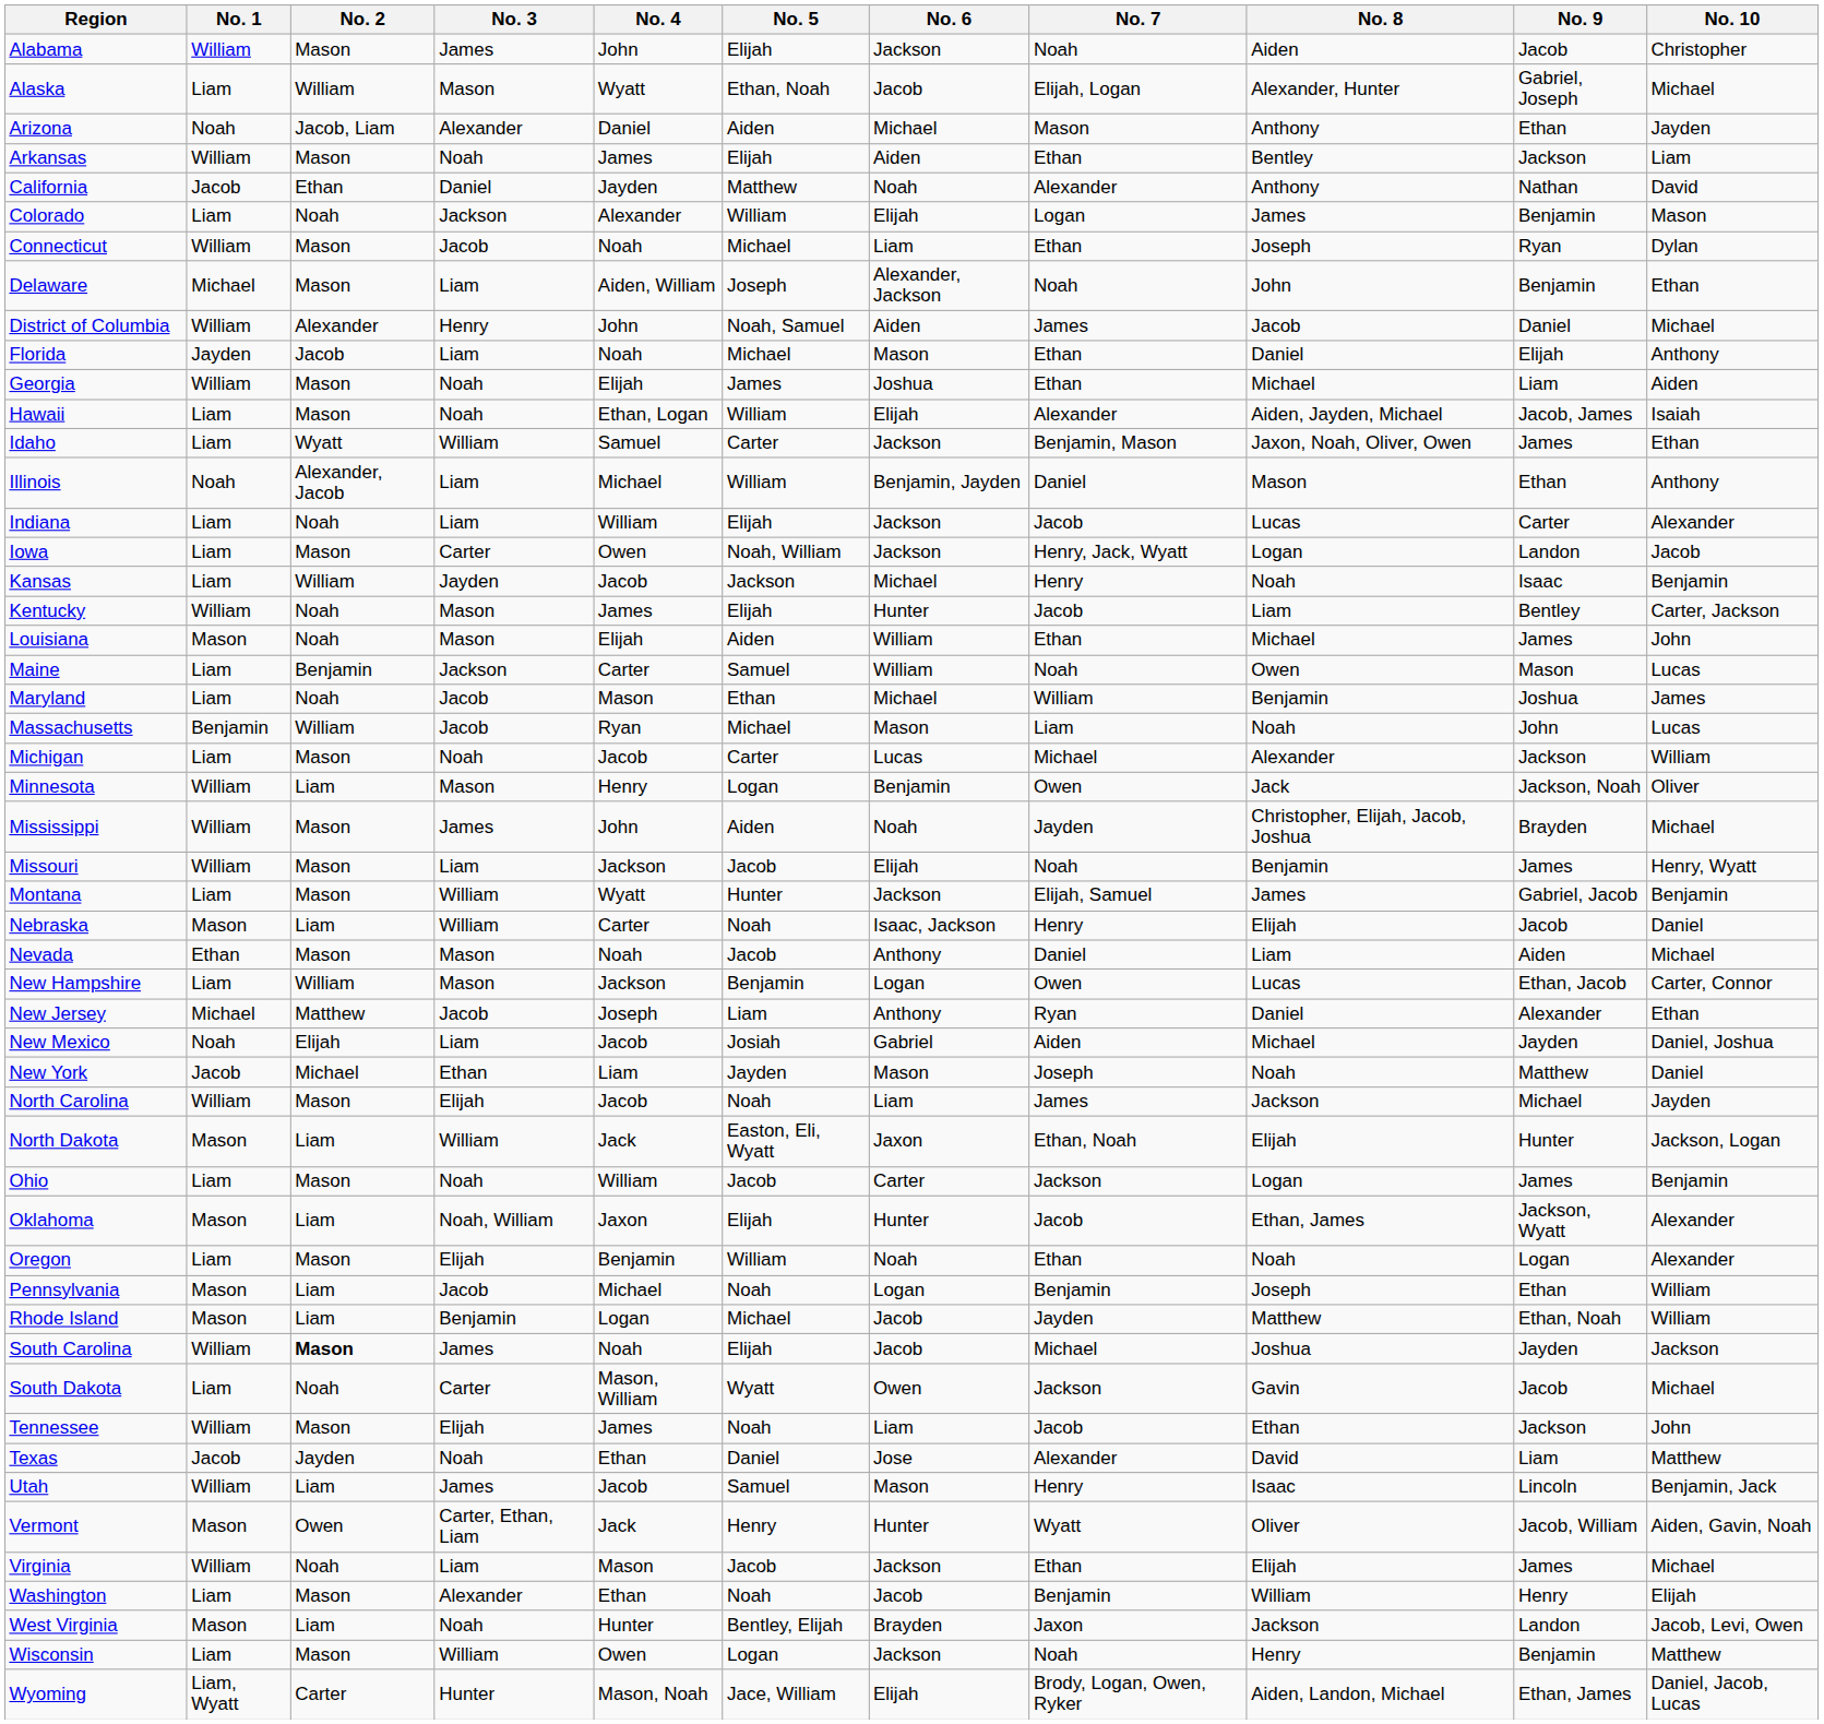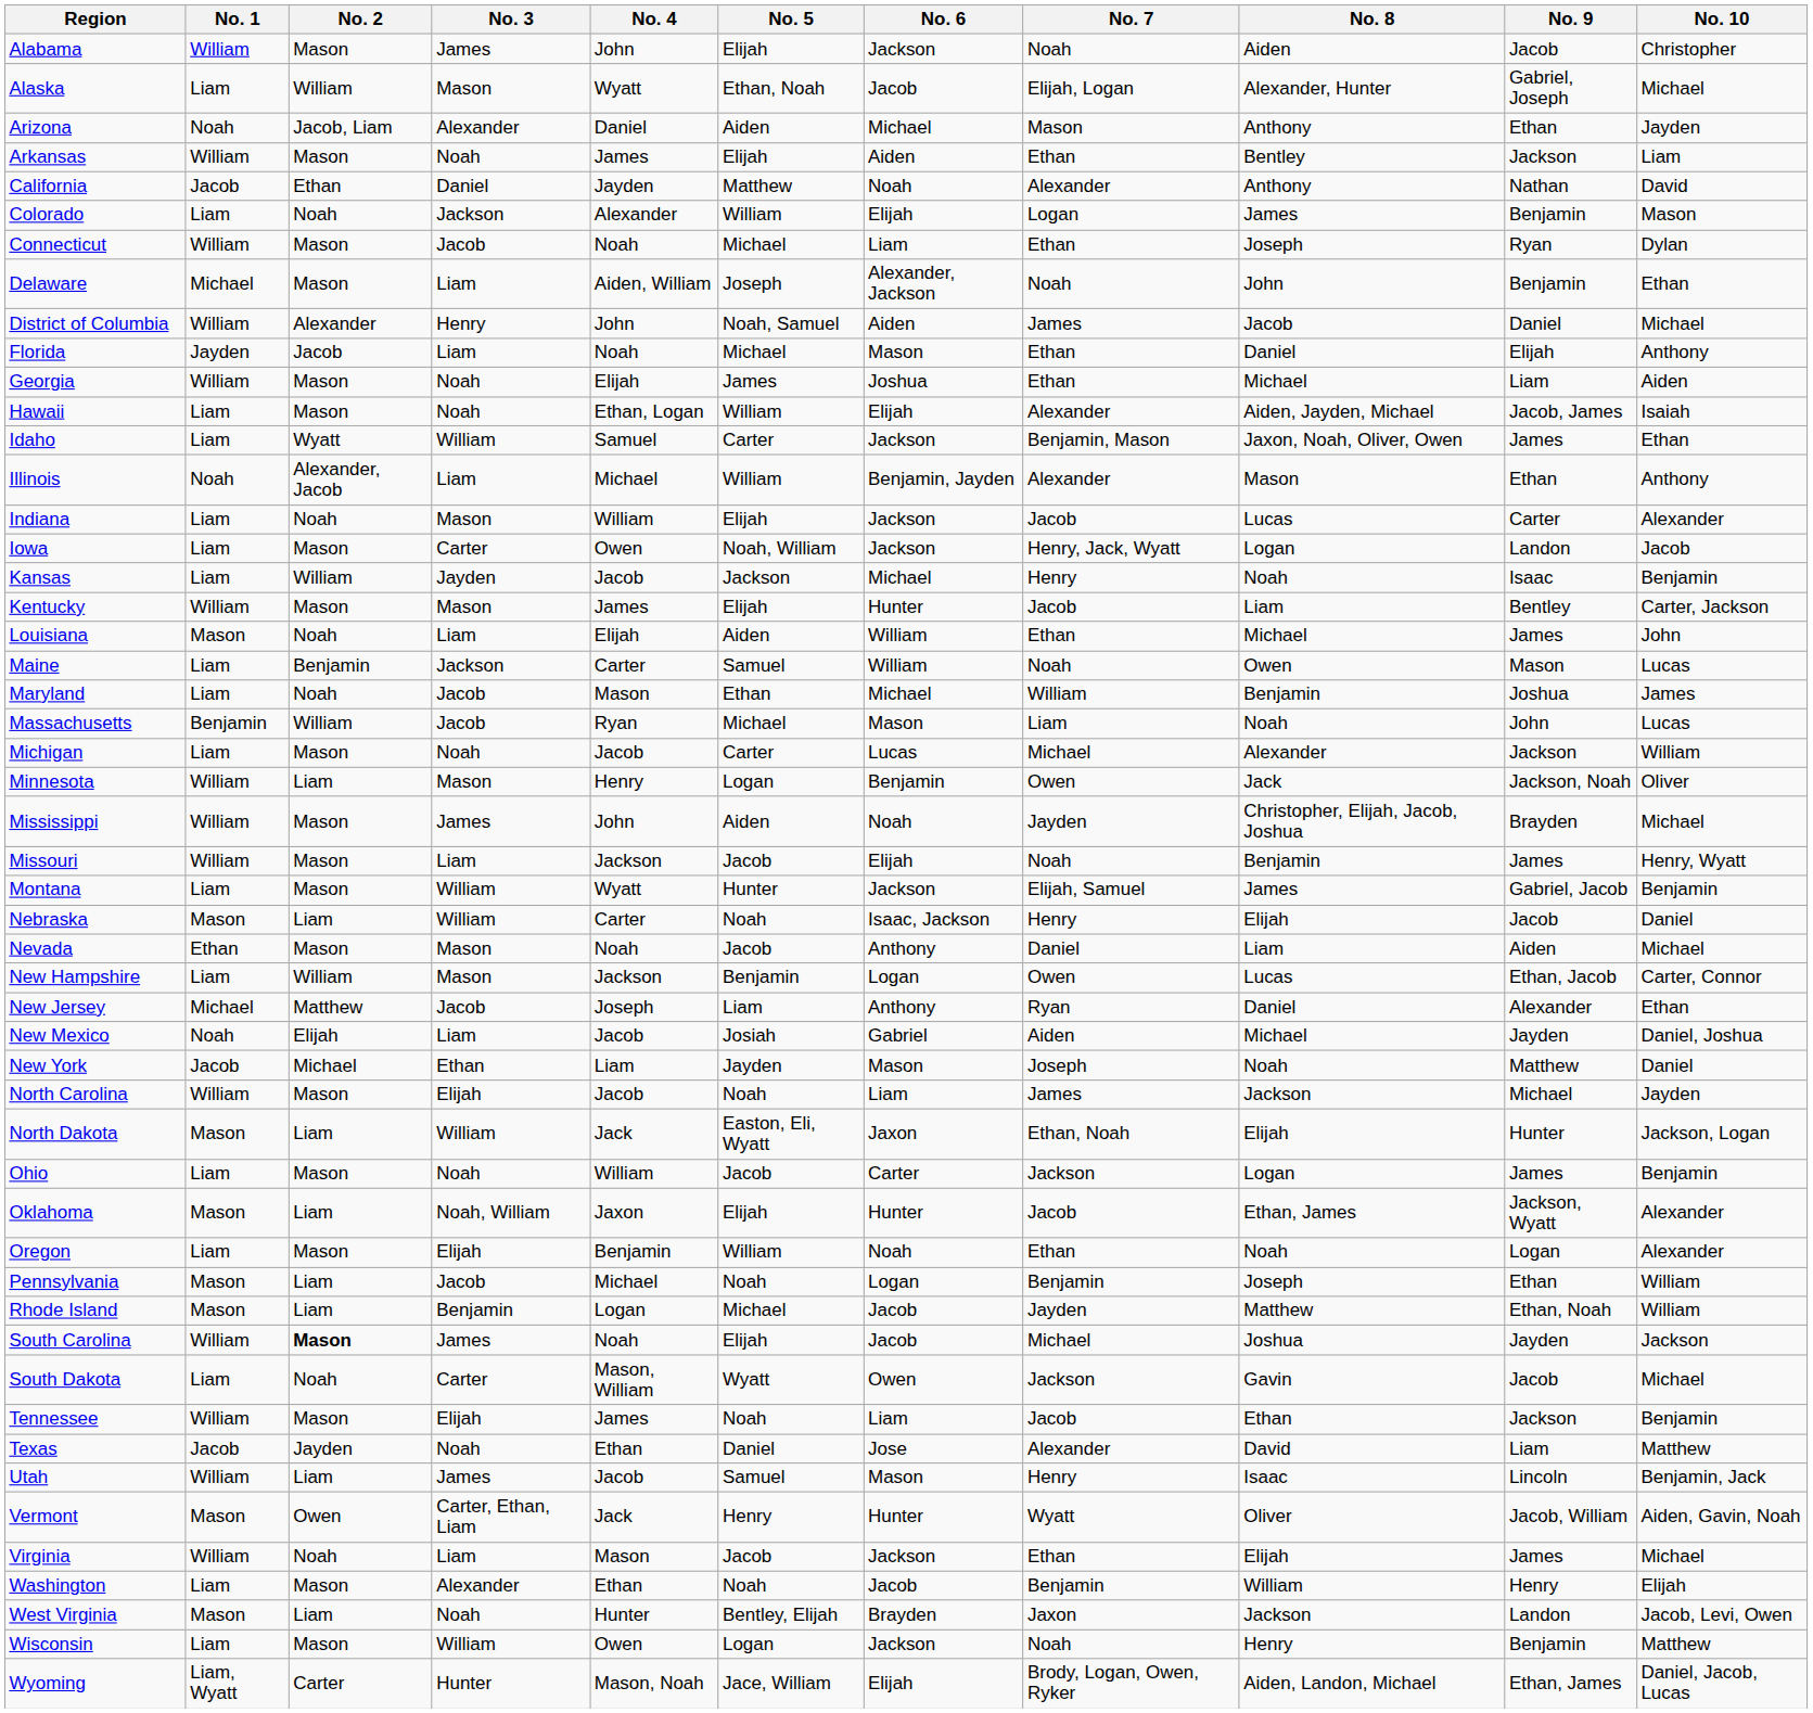Illinois | No. 7: Daniel -> Alexander
Indiana | No. 3: Liam -> Mason
Kentucky | No. 2: Noah -> Mason
Louisiana | No. 3: Mason -> Liam
Tennessee | No. 10: John -> Benjamin
